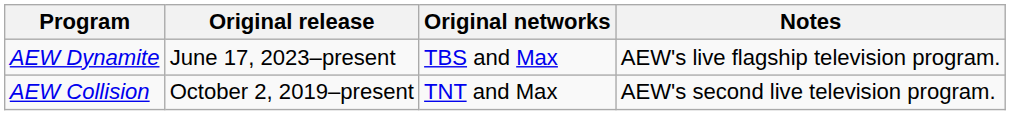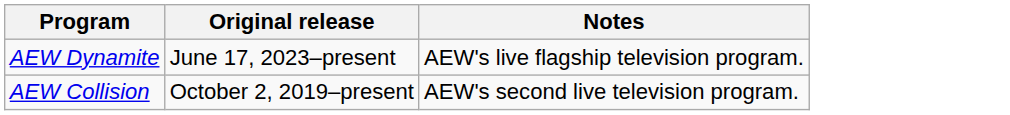- column: Original networks | TBS and Max | TNT and Max
